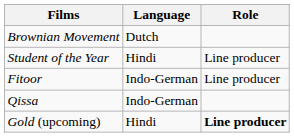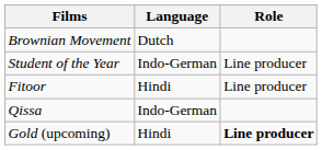Student of the Year | Language: Hindi -> Indo-German
Fitoor | Language: Indo-German -> Hindi
